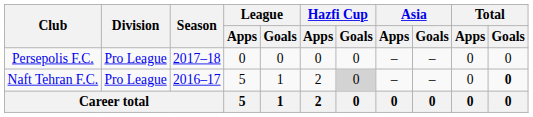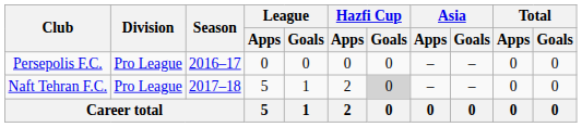Persepolis F.C. | Season: 2017–18 -> 2016–17
Naft Tehran F.C. | Season: 2016–17 -> 2017–18
Naft Tehran F.C. | Total / Goals: bold -> normal
